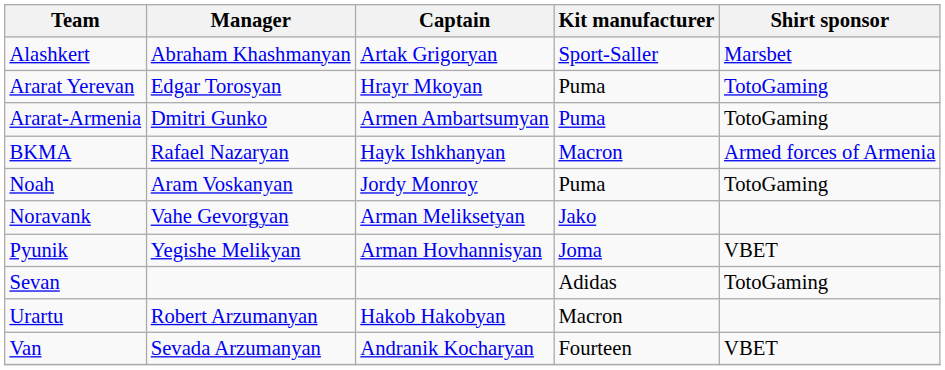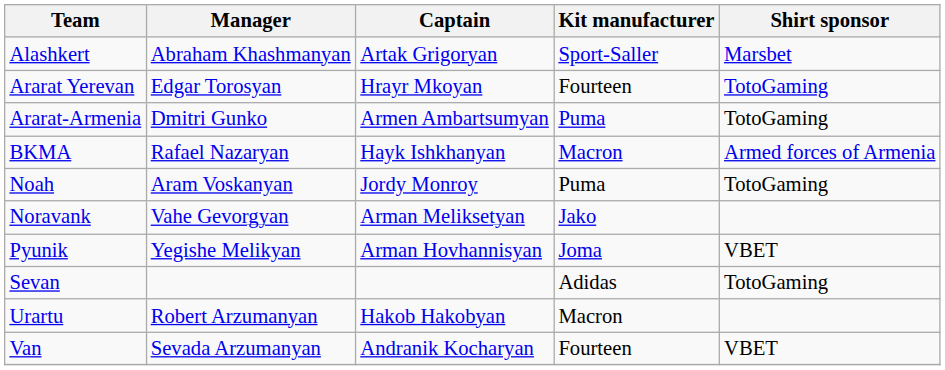Ararat Yerevan | Kit manufacturer: Puma -> Fourteen
